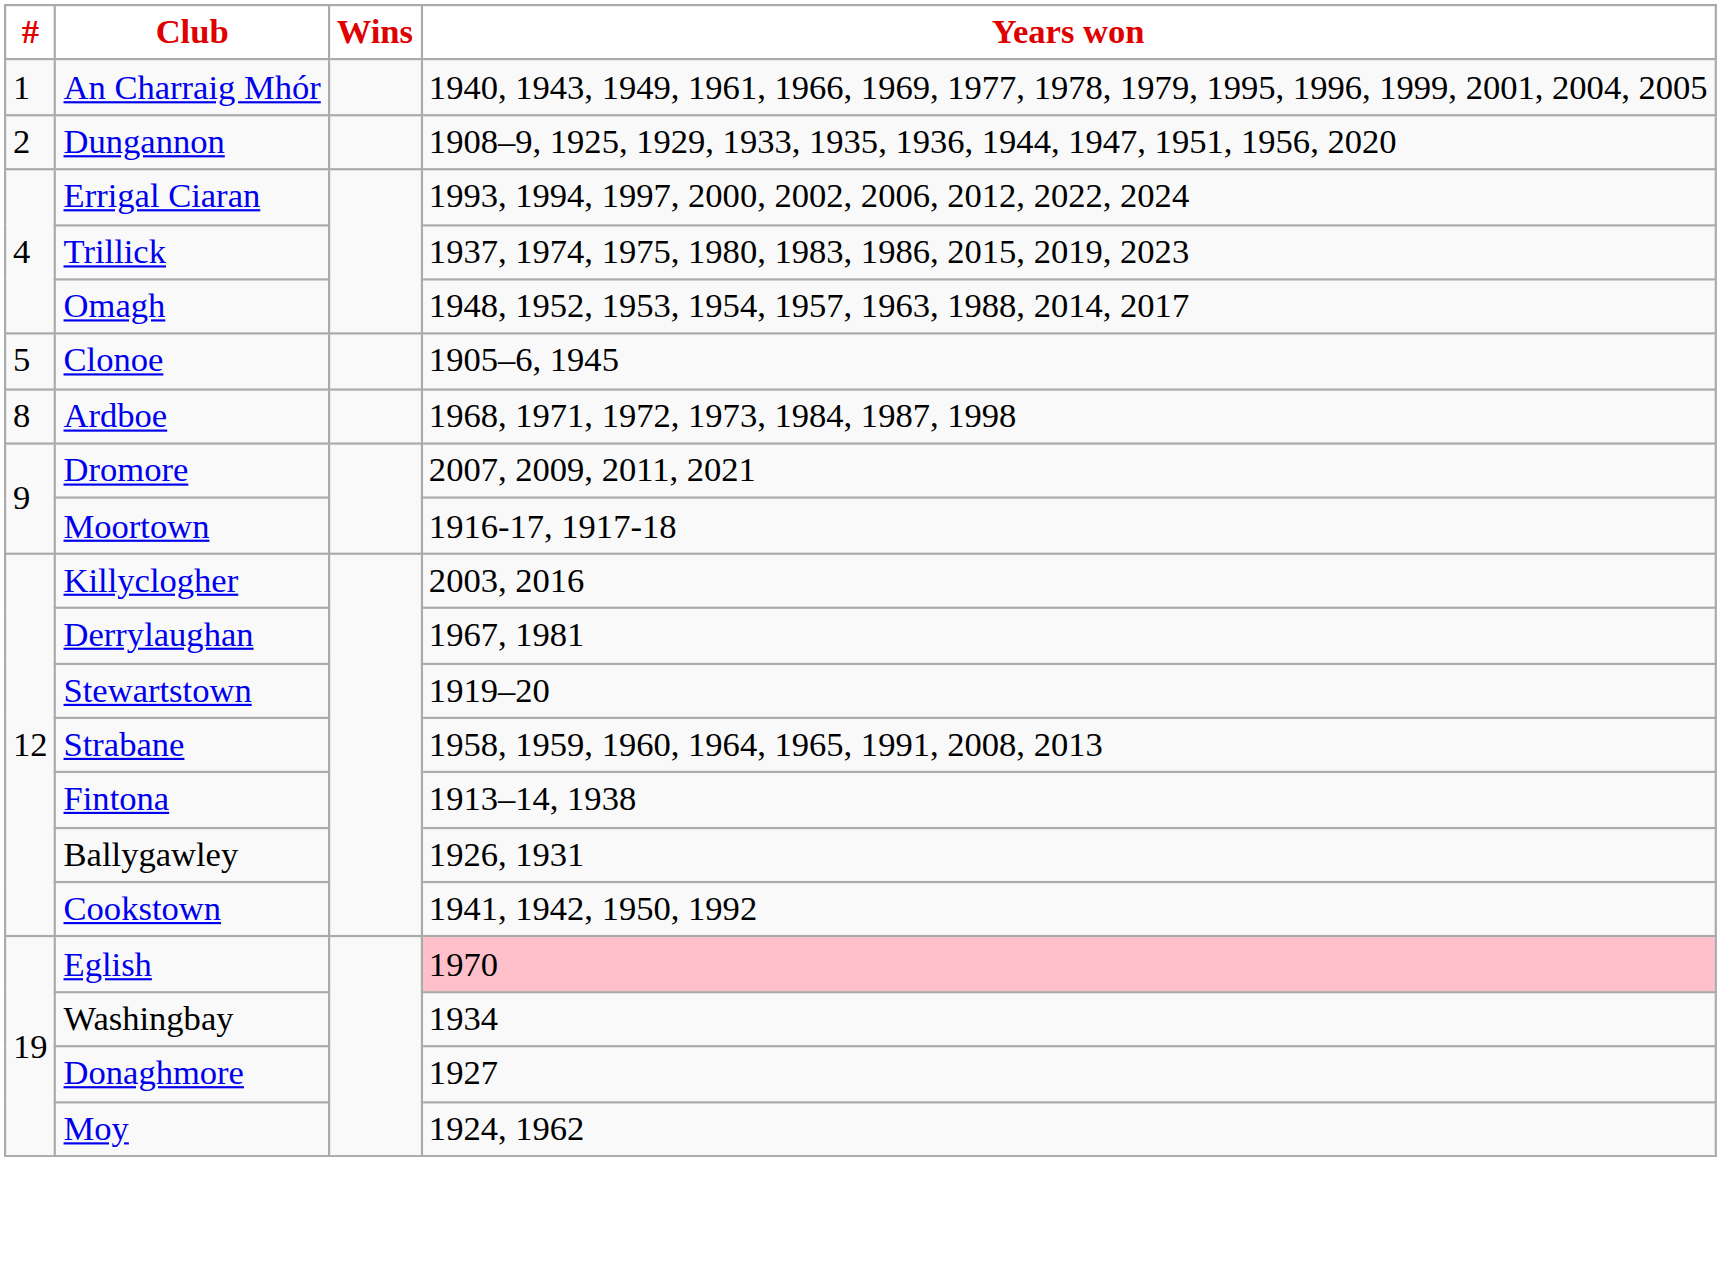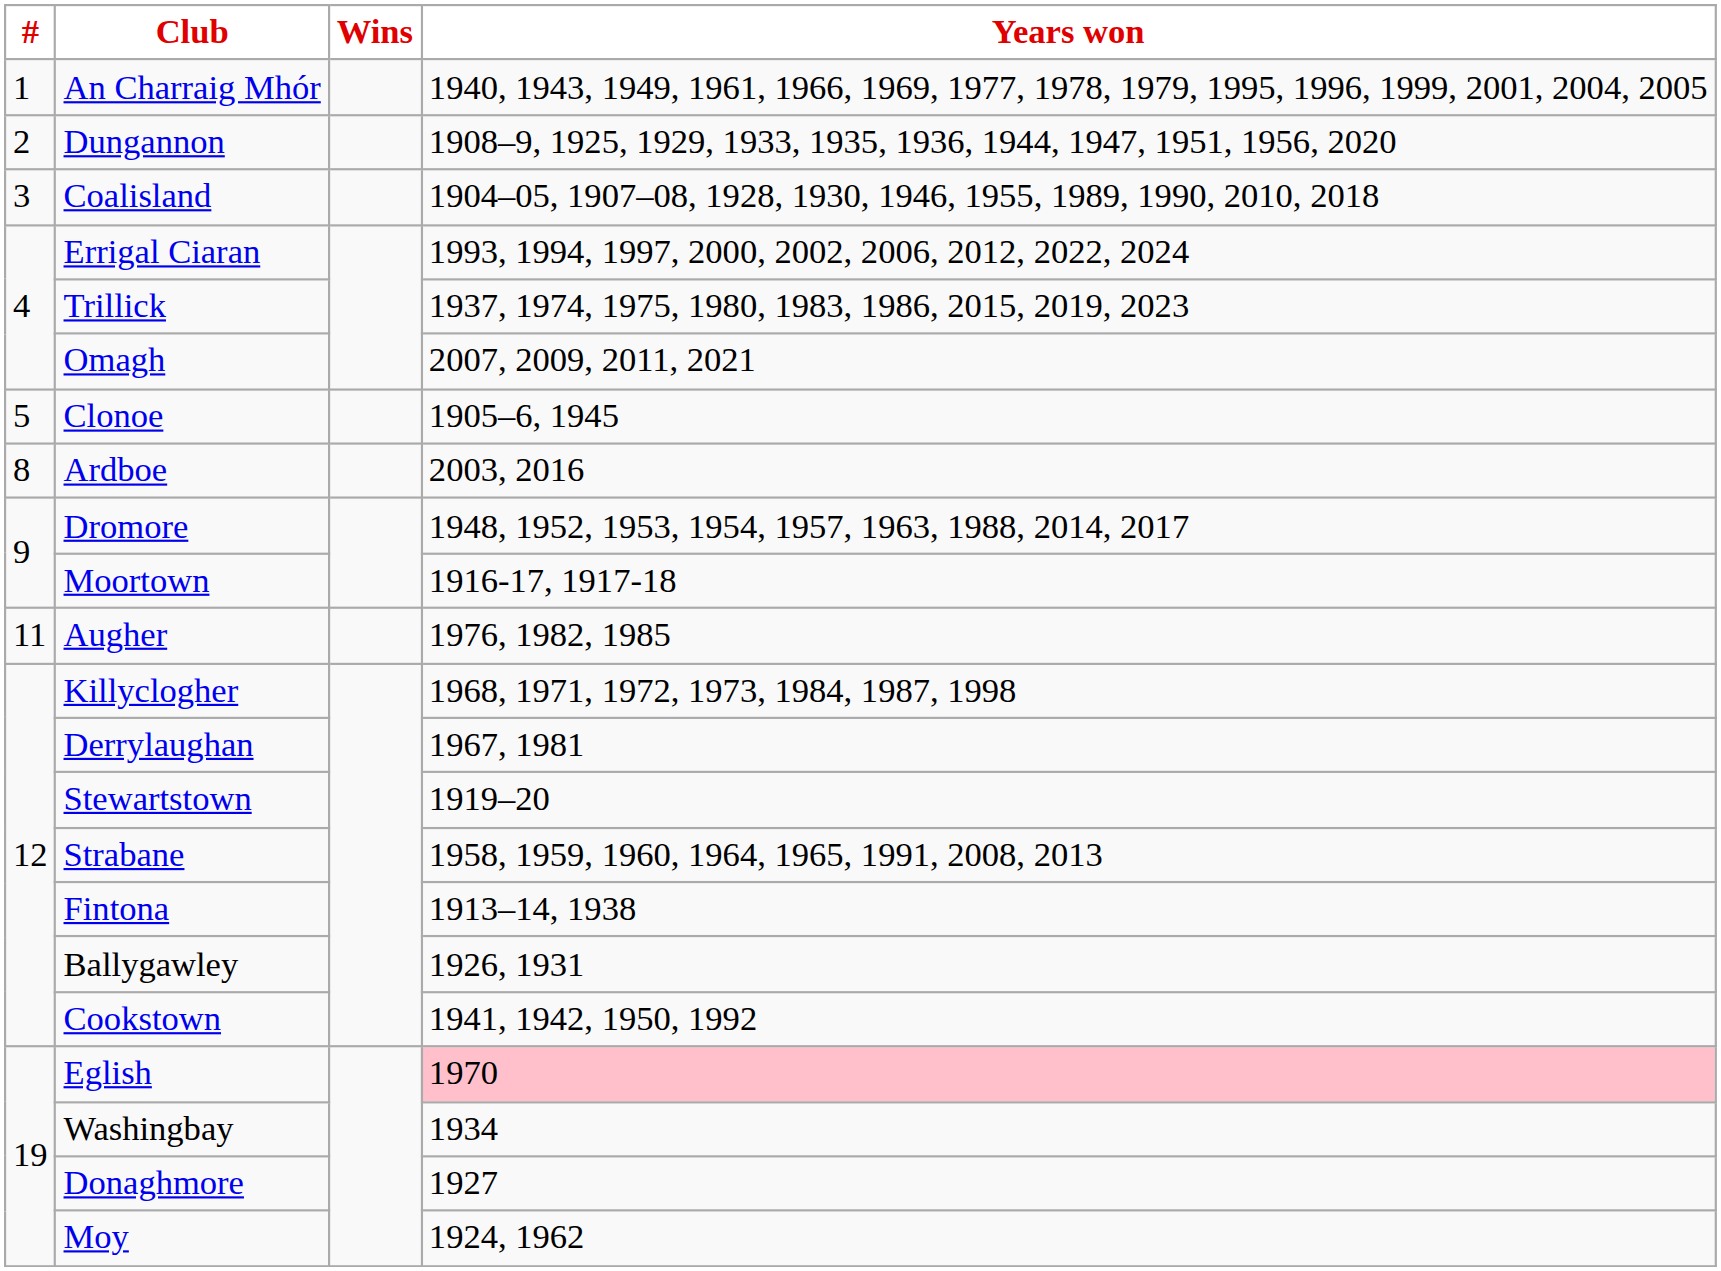+ row: 3 | Coalisland | 1904–05, 1907–08, 1928, 1930, 1946, 1955, 1989, 1990, 2010, 2018
Omagh | Years won: 1948, 1952, 1953, 1954, 1957, 1963, 1988, 2014, 2017 -> 2007, 2009, 2011, 2021
Ardboe | Years won: 1968, 1971, 1972, 1973, 1984, 1987, 1998 -> 2003, 2016
Dromore | Years won: 2007, 2009, 2011, 2021 -> 1948, 1952, 1953, 1954, 1957, 1963, 1988, 2014, 2017
+ row: 11 | Augher | 1976, 1982, 1985
Killyclogher | Years won: 2003, 2016 -> 1968, 1971, 1972, 1973, 1984, 1987, 1998
